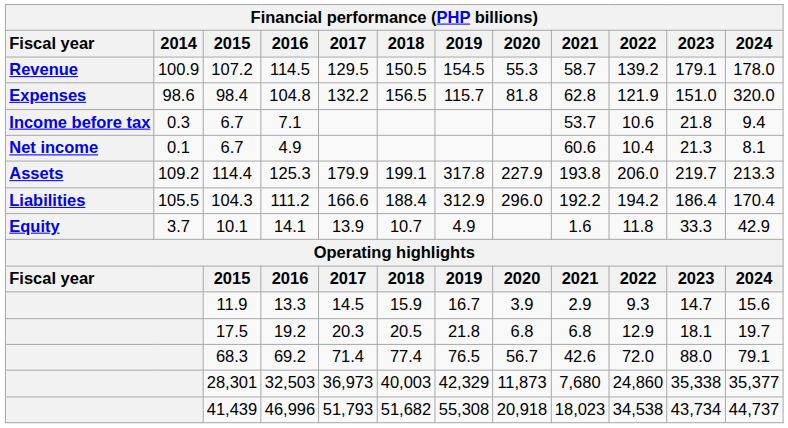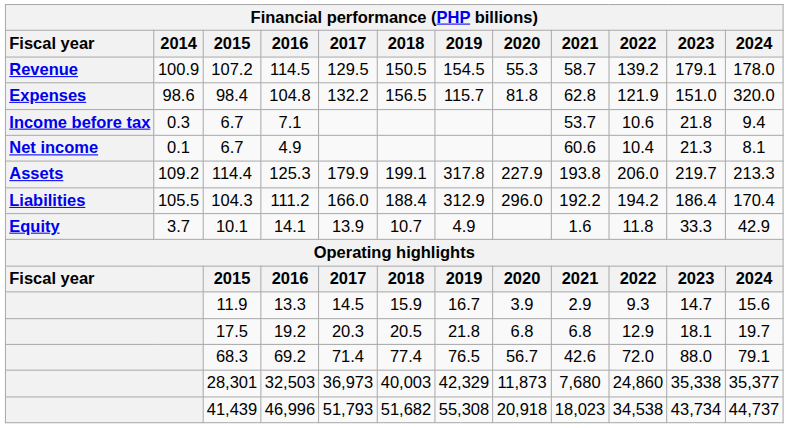111.2 | 2017: 166.6 -> 166.0
